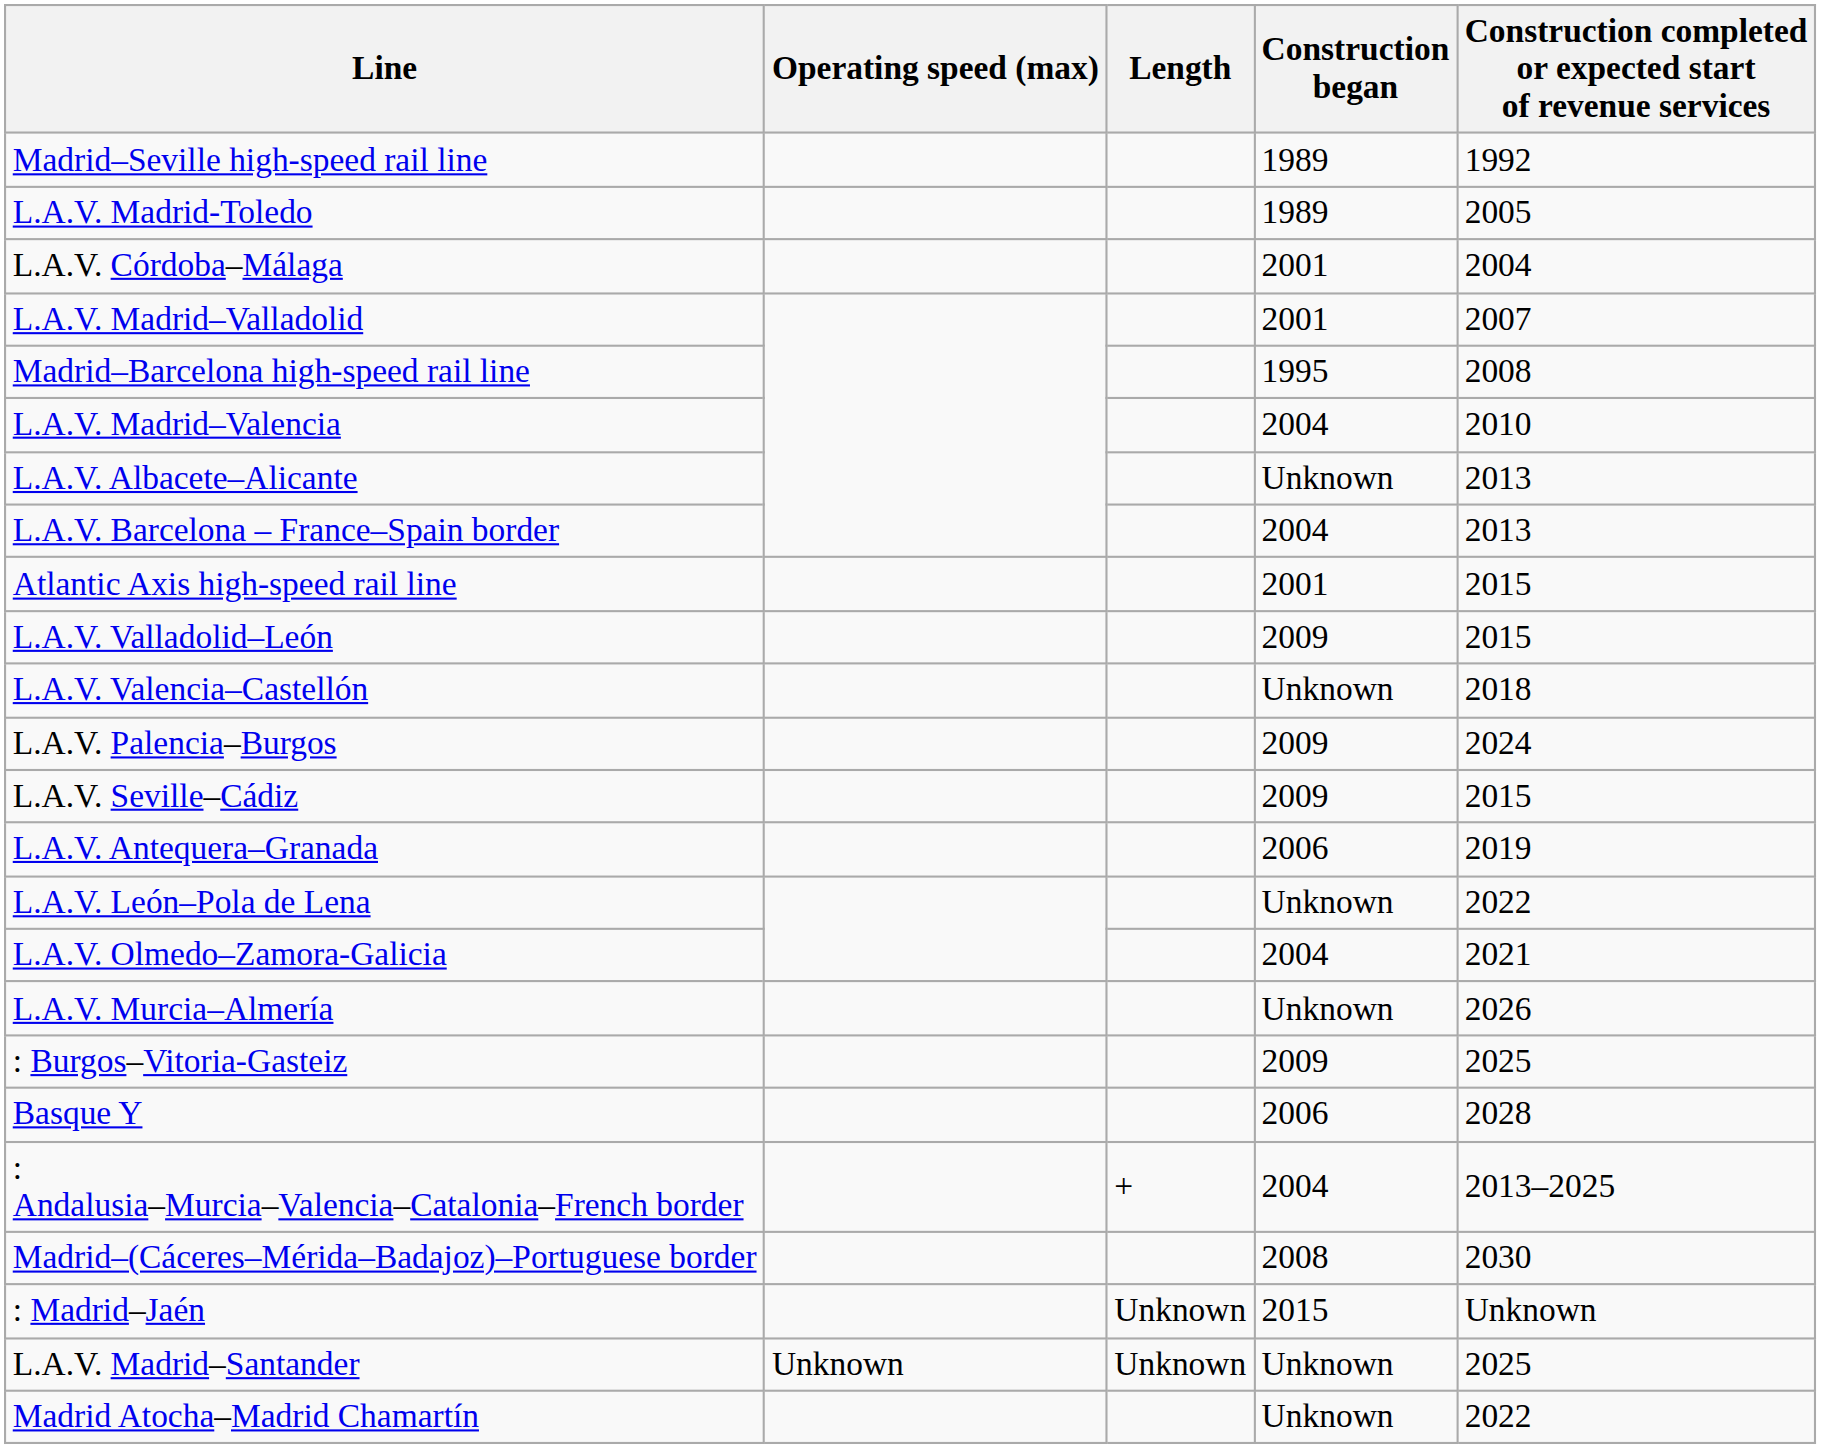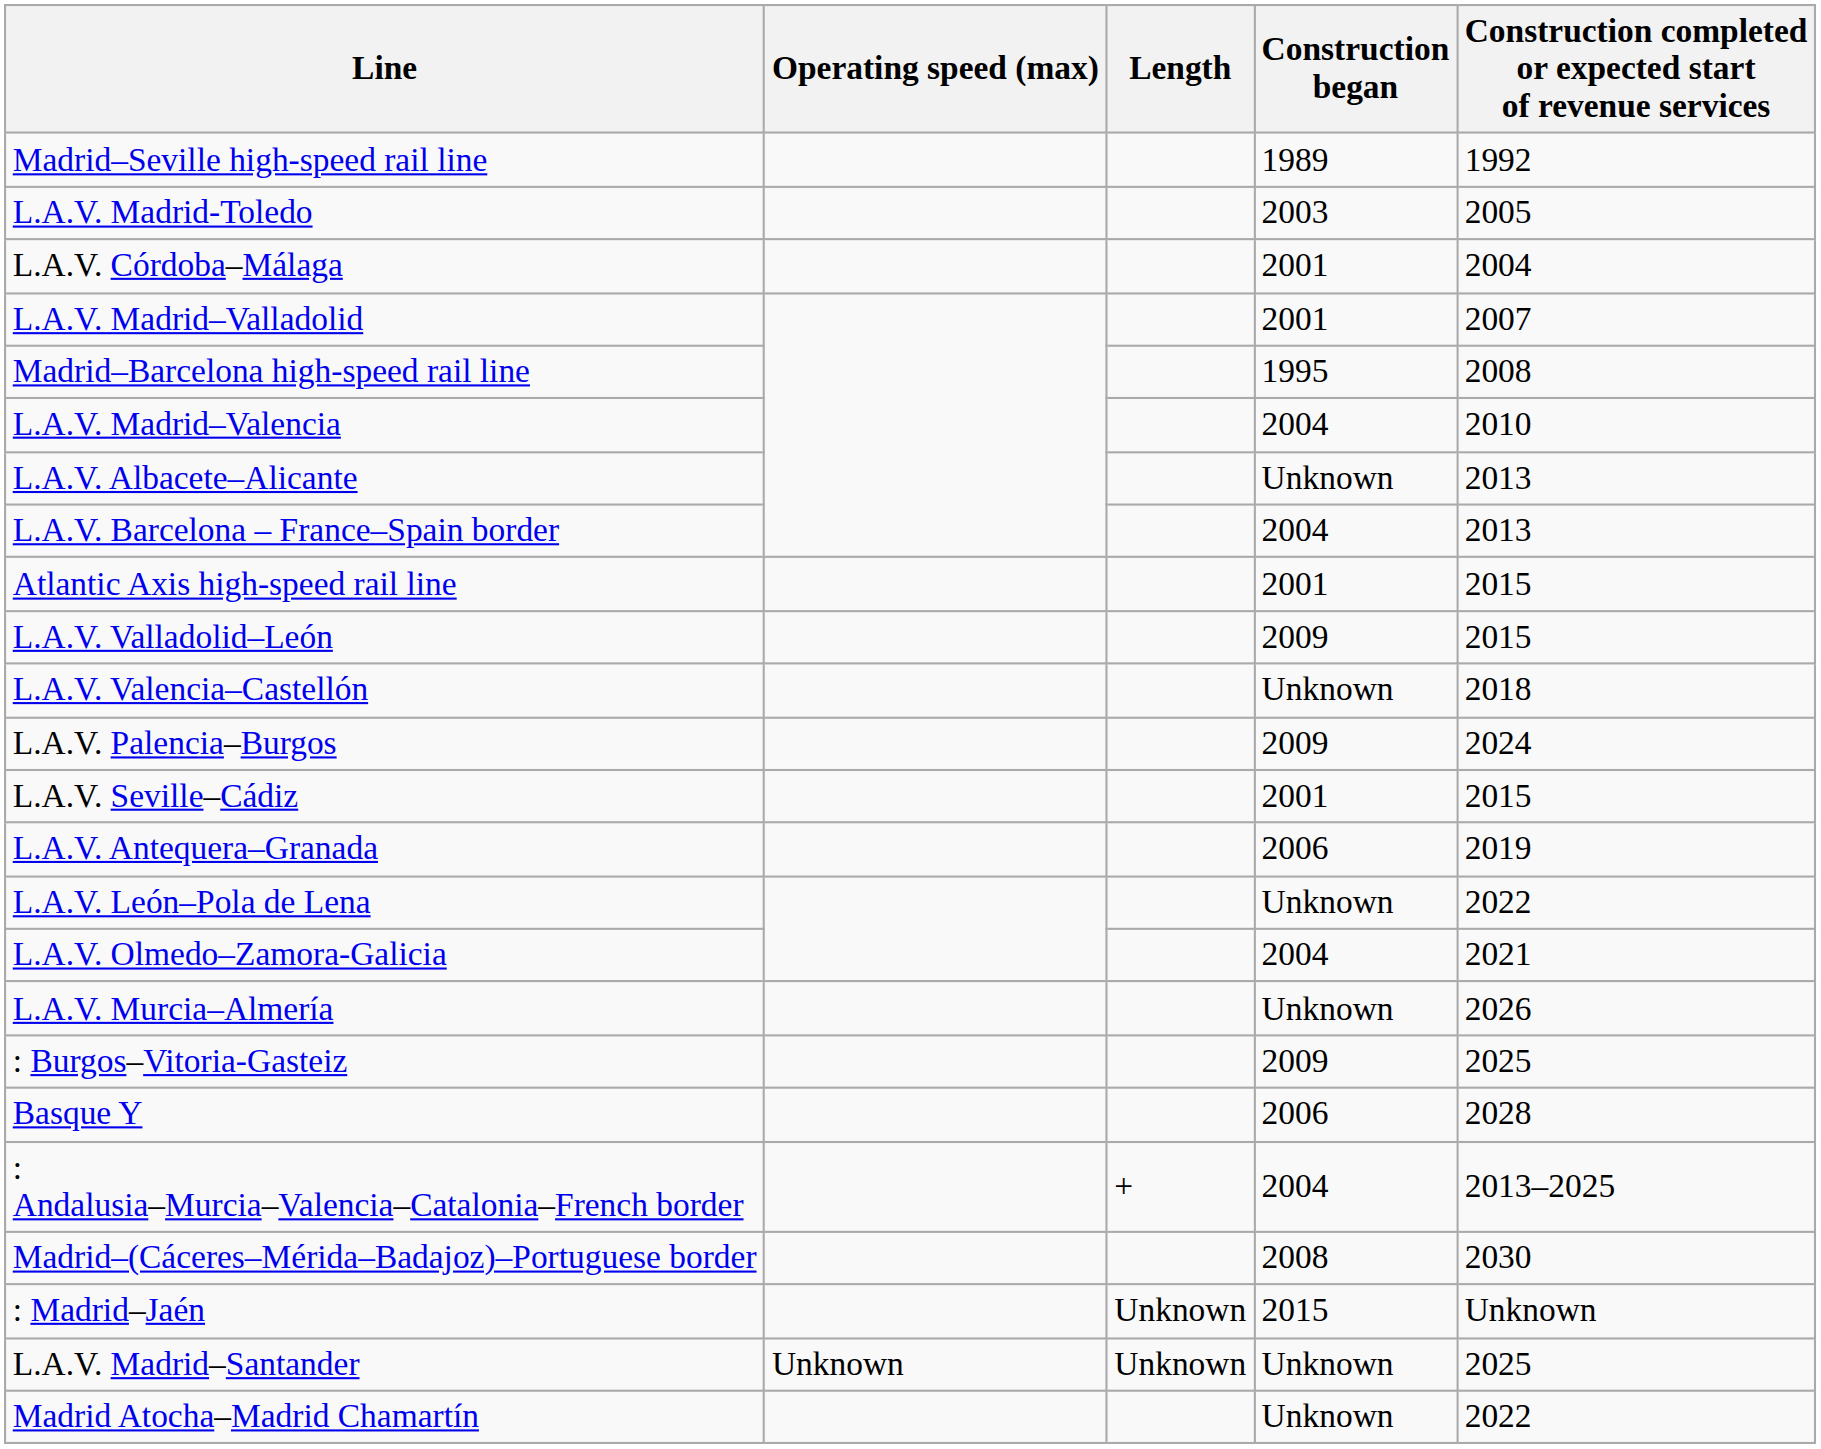L.A.V. Madrid-Toledo | Construction began: 1989 -> 2003
L.A.V. Seville–Cádiz | Construction began: 2009 -> 2001
